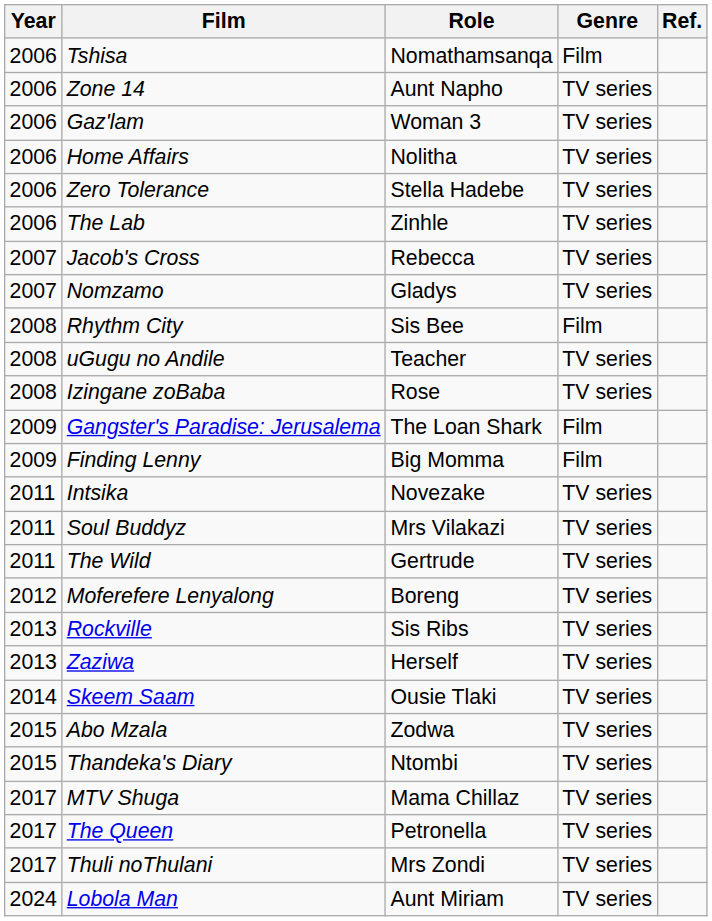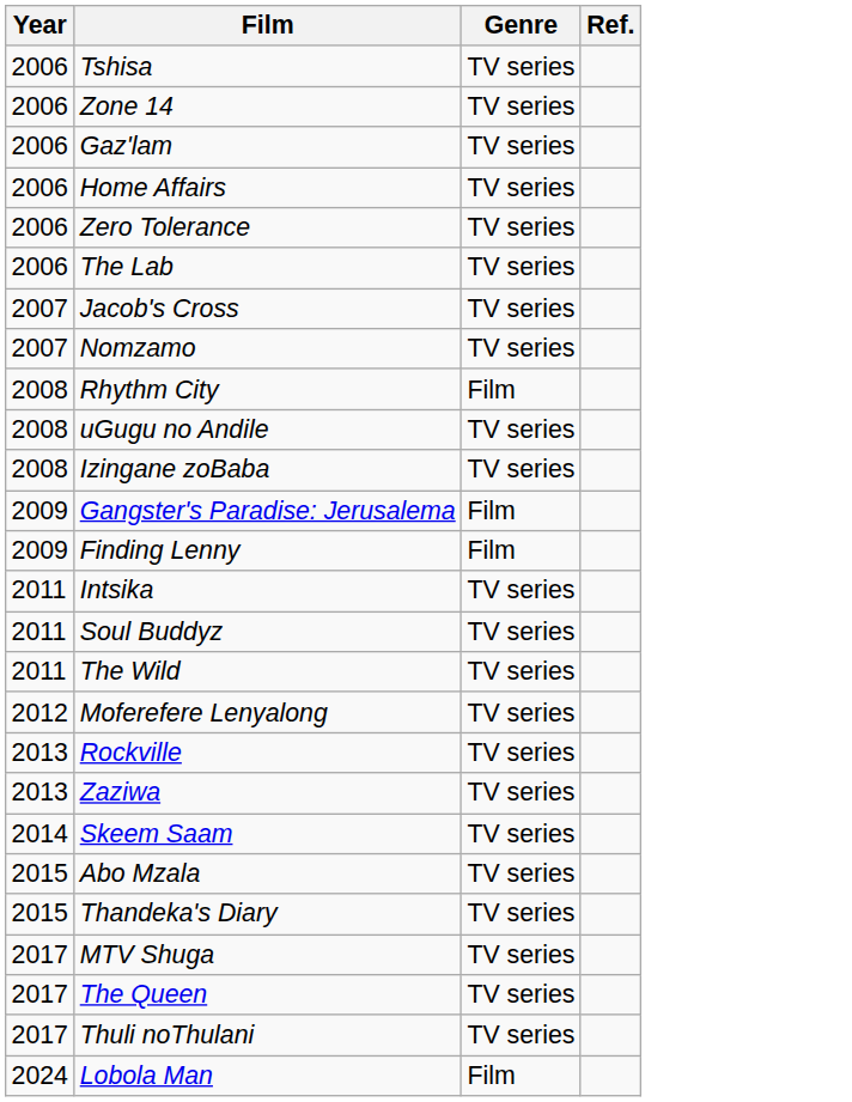- column: Role | Nomathamsanqa | Aunt Napho | Woman 3 | Nolitha | Stella Hadebe | Zinhle | Rebecca | Gladys | Sis Bee | Teacher | Rose | The Loan Shark | Big Momma | Novezake | Mrs Vilakazi | Gertrude | Boreng | Sis Ribs | Herself | Ousie Tlaki | Zodwa | Ntombi | Mama Chillaz | Petronella | Mrs Zondi | Aunt Miriam
Tshisa | Genre: Film -> TV series
Lobola Man | Genre: TV series -> Film
